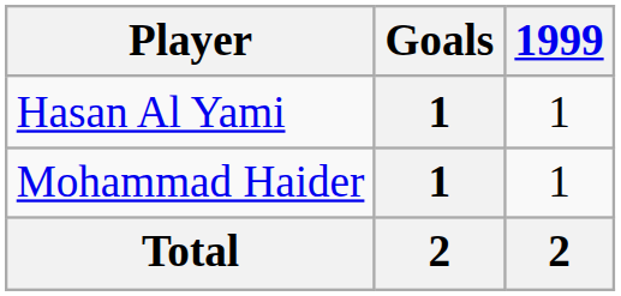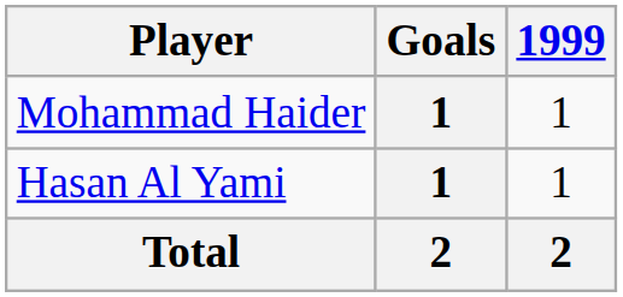rows swapped: Hasan Al Yami <-> Mohammad Haider
